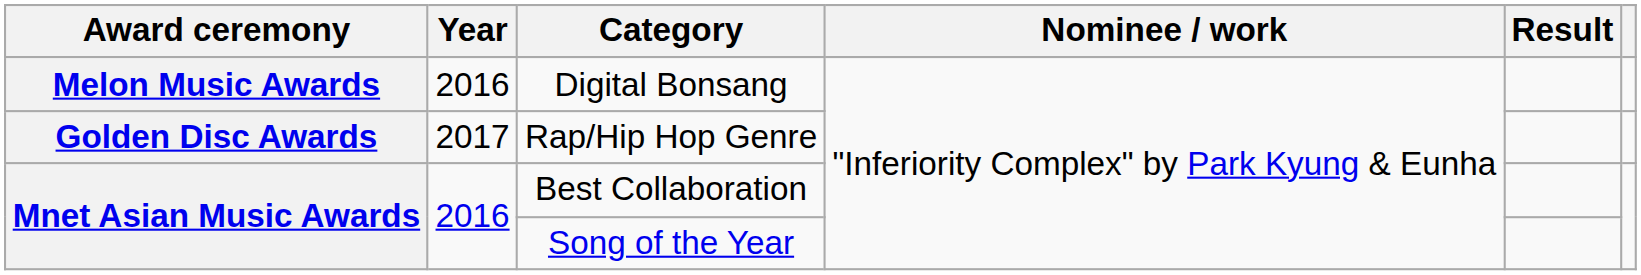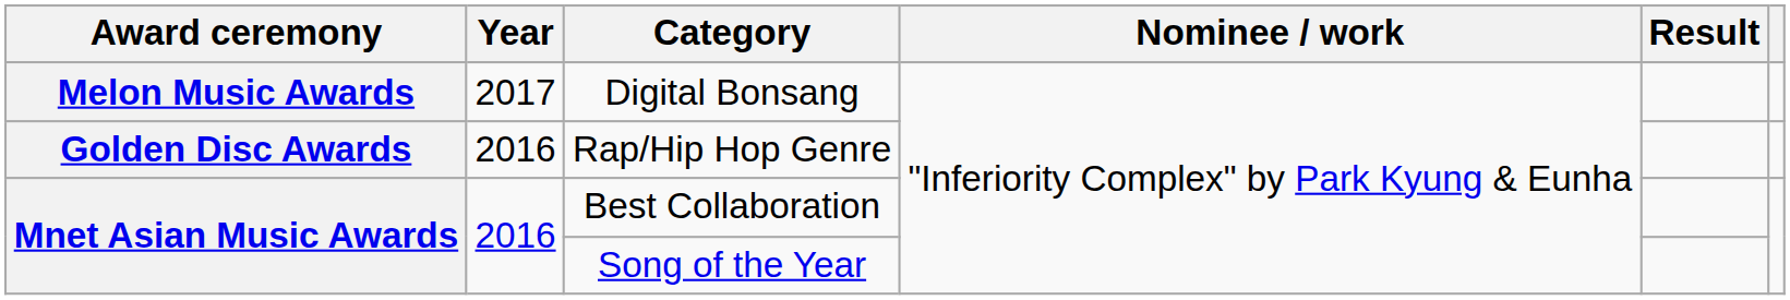Digital Bonsang | Year: 2016 -> 2017
Rap/Hip Hop Genre | Year: 2017 -> 2016
